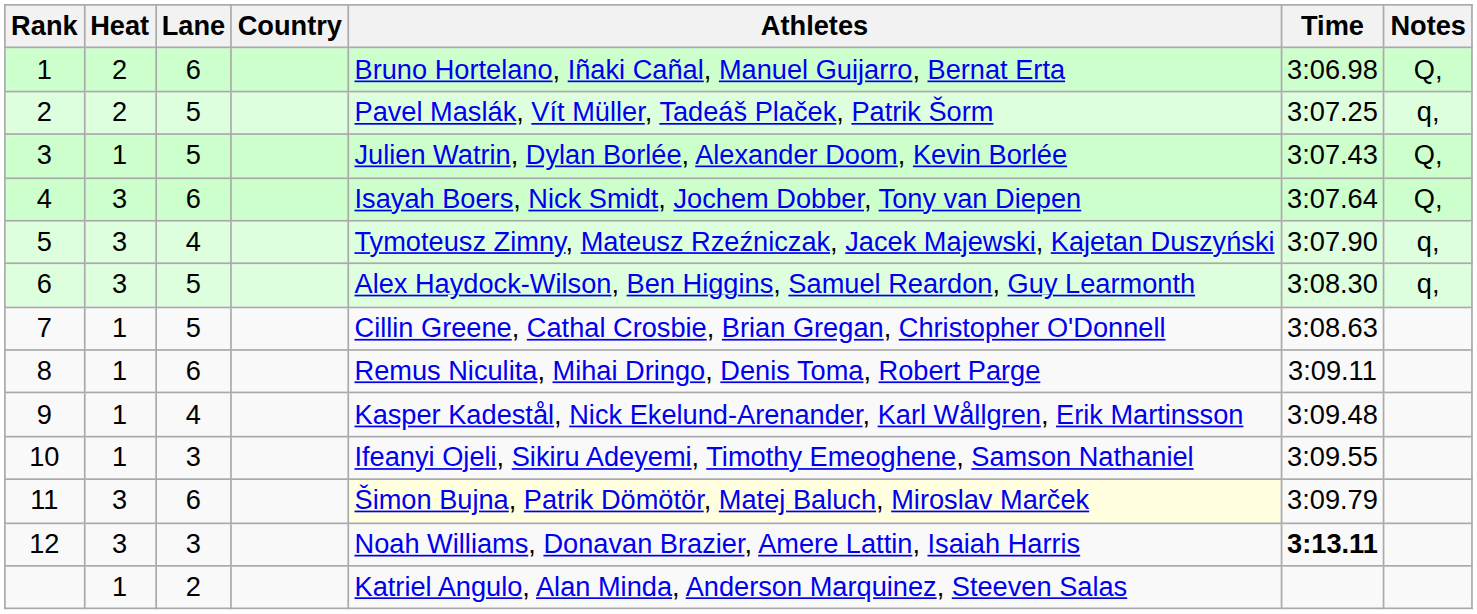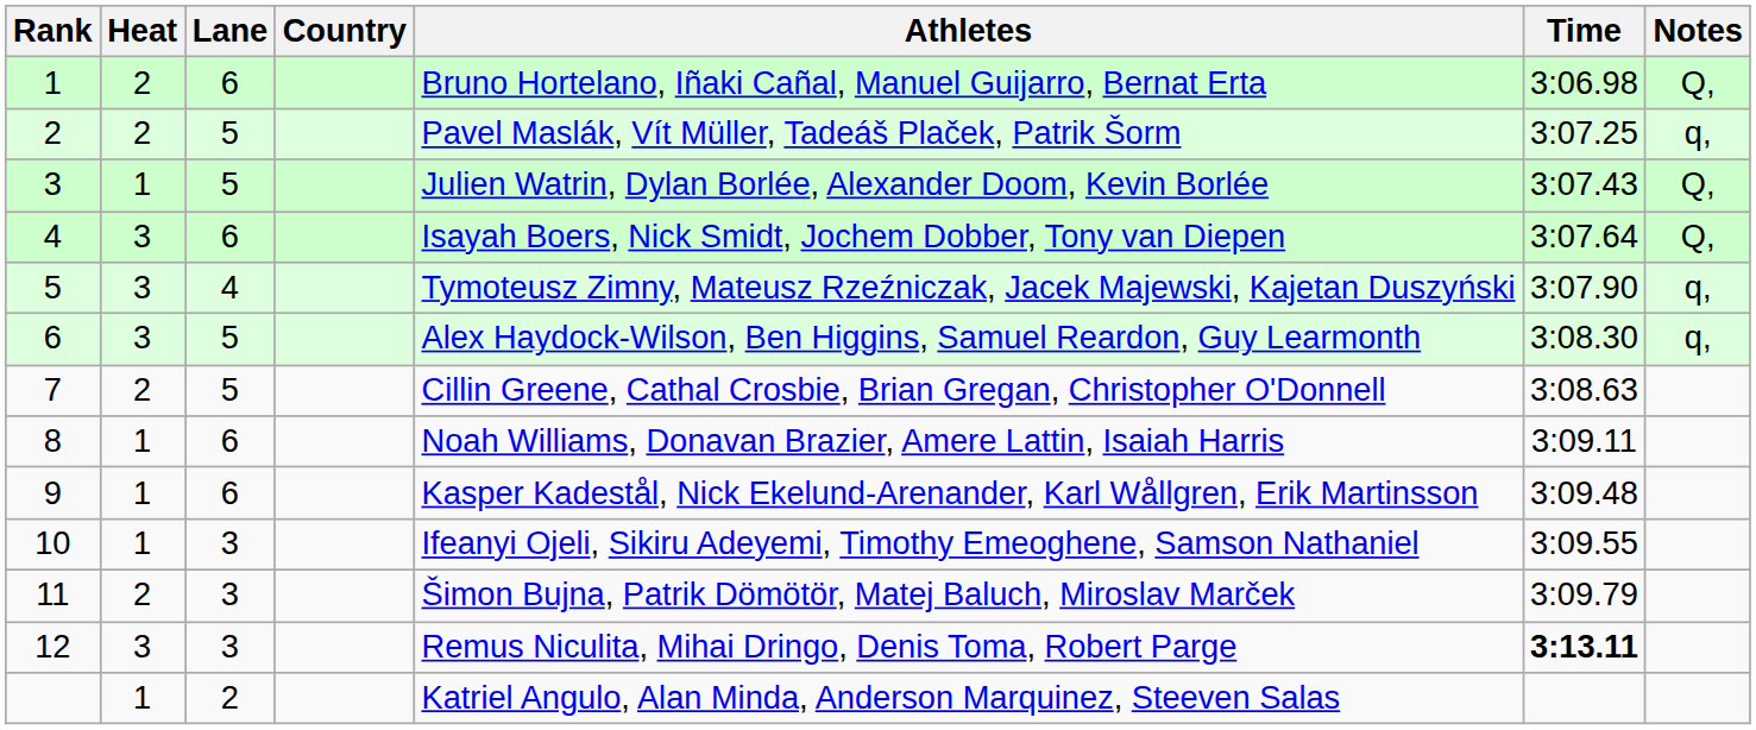7 | Heat: 1 -> 2
8 | Athletes: Remus Niculita, Mihai Dringo, Denis Toma, Robert Parge -> Noah Williams, Donavan Brazier, Amere Lattin, Isaiah Harris
9 | Lane: 4 -> 6
11 | Heat: 3 -> 2
11 | Lane: 6 -> 3
11 | Athletes: lightyellow background -> no background
12 | Athletes: Noah Williams, Donavan Brazier, Amere Lattin, Isaiah Harris -> Remus Niculita, Mihai Dringo, Denis Toma, Robert Parge
